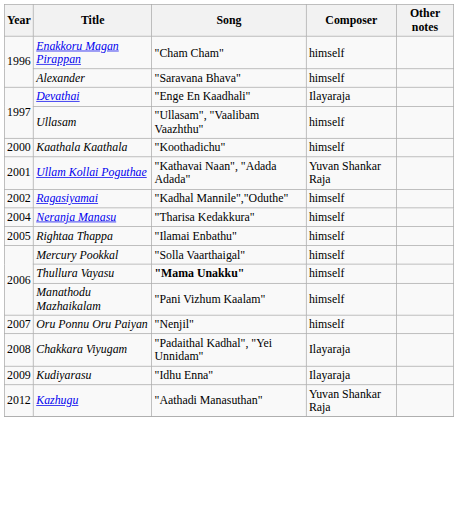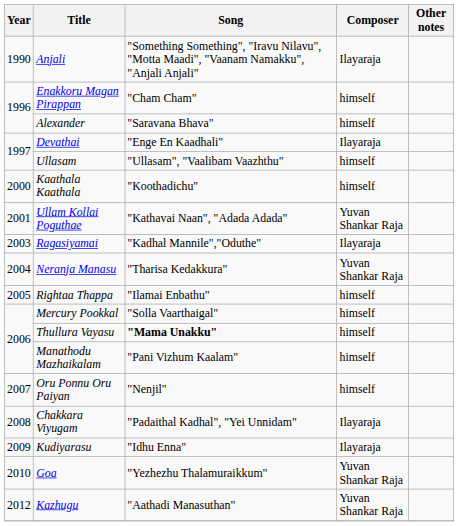+ row: 1990 | Anjali | "Something Something", "Iravu Nilavu", "Motta Maadi", "Vaanam Namakku", "Anjali Anjali" | Ilayaraja
Ragasiyamai | Year: 2002 -> 2003
Ragasiyamai | Composer: himself -> Ilayaraja
Neranja Manasu | Composer: himself -> Yuvan Shankar Raja
+ row: 2010 | Goa | "Yezhezhu Thalamuraikkum" | Yuvan Shankar Raja
